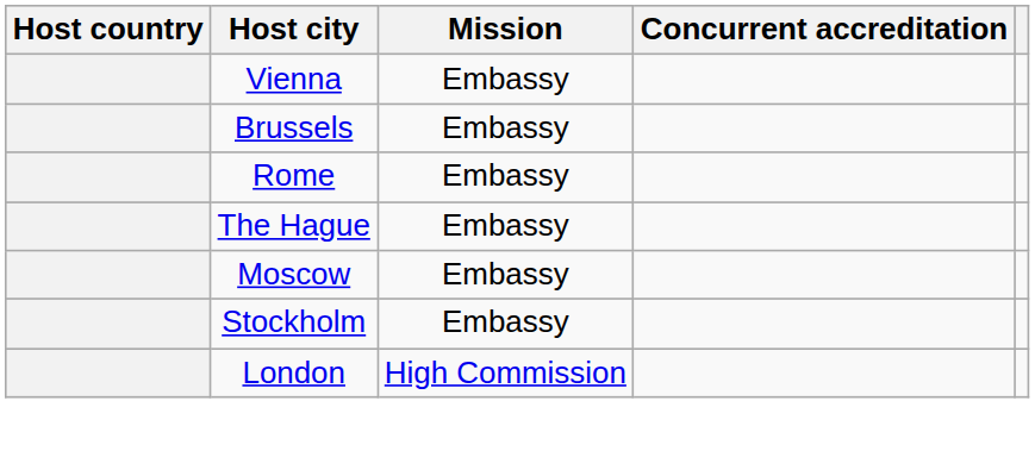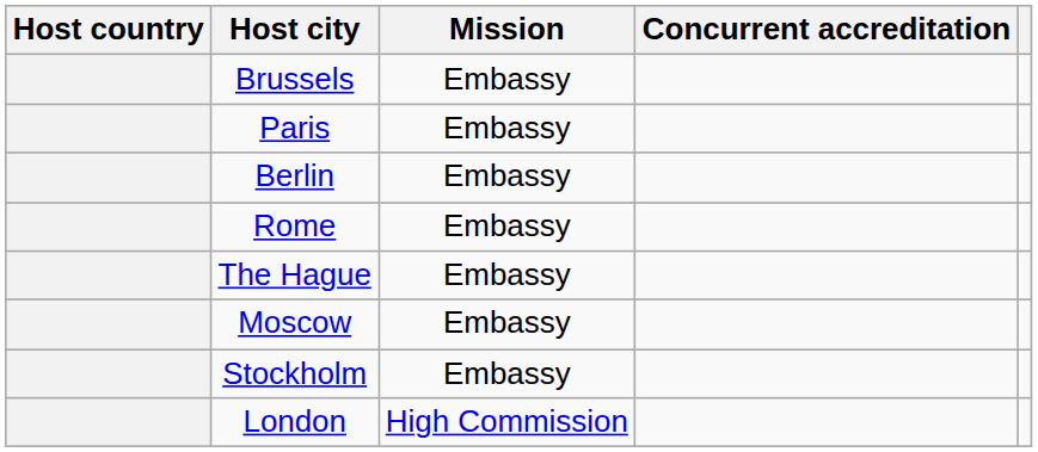- row: Vienna | Embassy
+ row: Paris | Embassy
+ row: Berlin | Embassy
